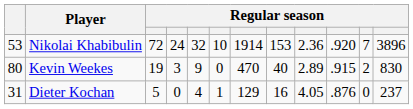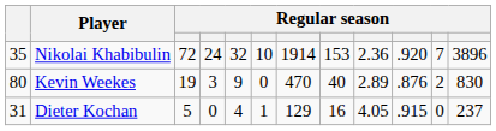Nikolai Khabibulin | column 1: 53 -> 35
Kevin Weekes | column 10: .915 -> .876
Dieter Kochan | column 10: .876 -> .915
